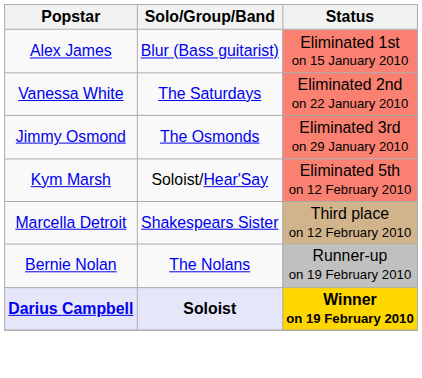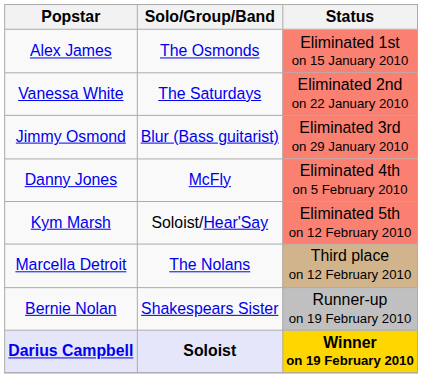Alex James | Solo/Group/Band: Blur (Bass guitarist) -> The Osmonds
Jimmy Osmond | Solo/Group/Band: The Osmonds -> Blur (Bass guitarist)
+ row: Danny Jones | McFly | Eliminated 4th on 5 February 2010
Marcella Detroit | Solo/Group/Band: Shakespears Sister -> The Nolans
Bernie Nolan | Solo/Group/Band: The Nolans -> Shakespears Sister
